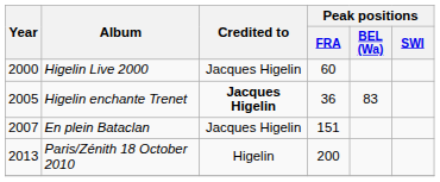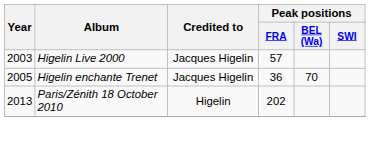Higelin Live 2000 | Year: 2000 -> 2003
Higelin Live 2000 | Peak positions / FRA: 60 -> 57
Higelin enchante Trenet | Credited to: bold -> normal
Higelin enchante Trenet | Peak positions / BEL (Wa): 83 -> 70
- row: 2007 | En plein Bataclan | Jacques Higelin | 151
Paris/Zénith 18 October 2010 | Peak positions / FRA: 200 -> 202
